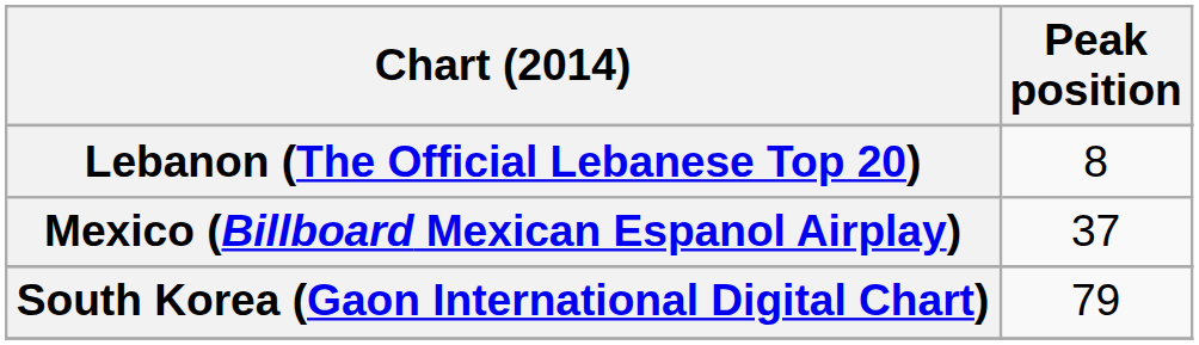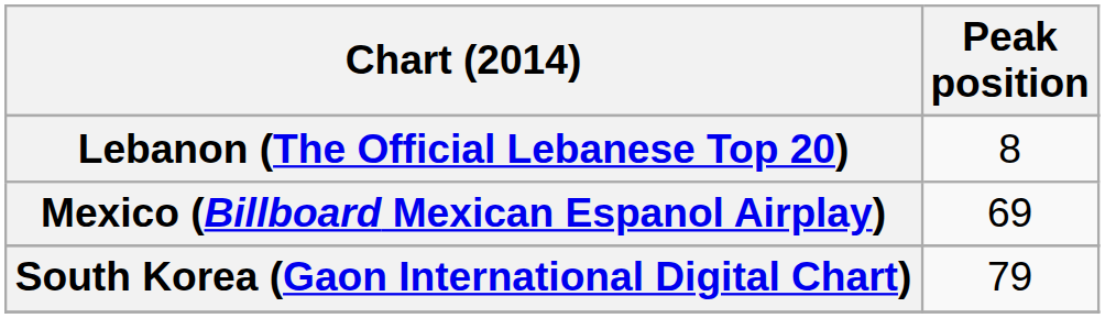Mexico (Billboard Mexican Espanol Airplay) | Peak position: 37 -> 69
